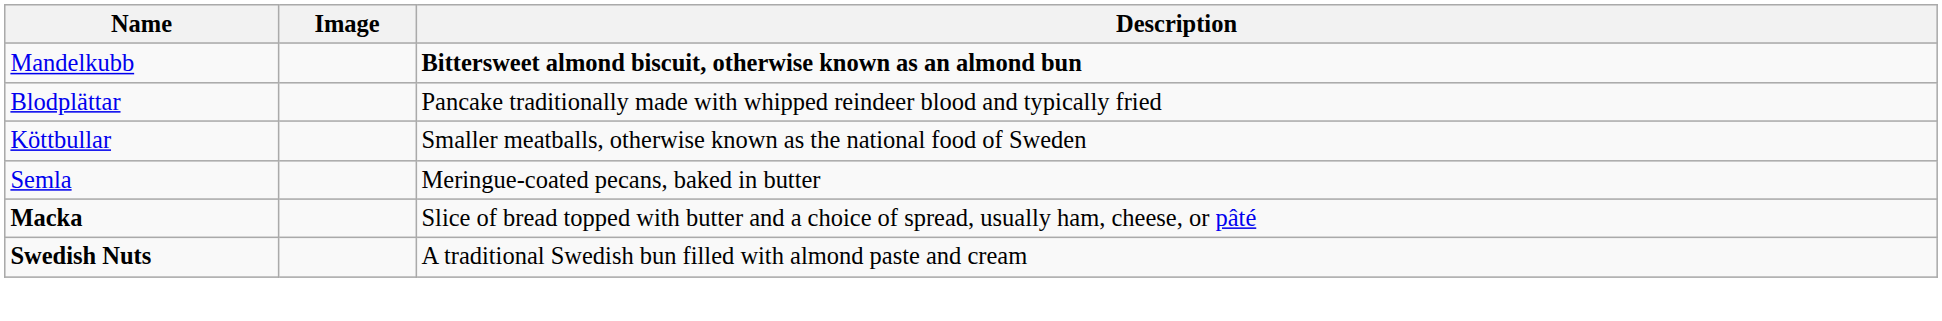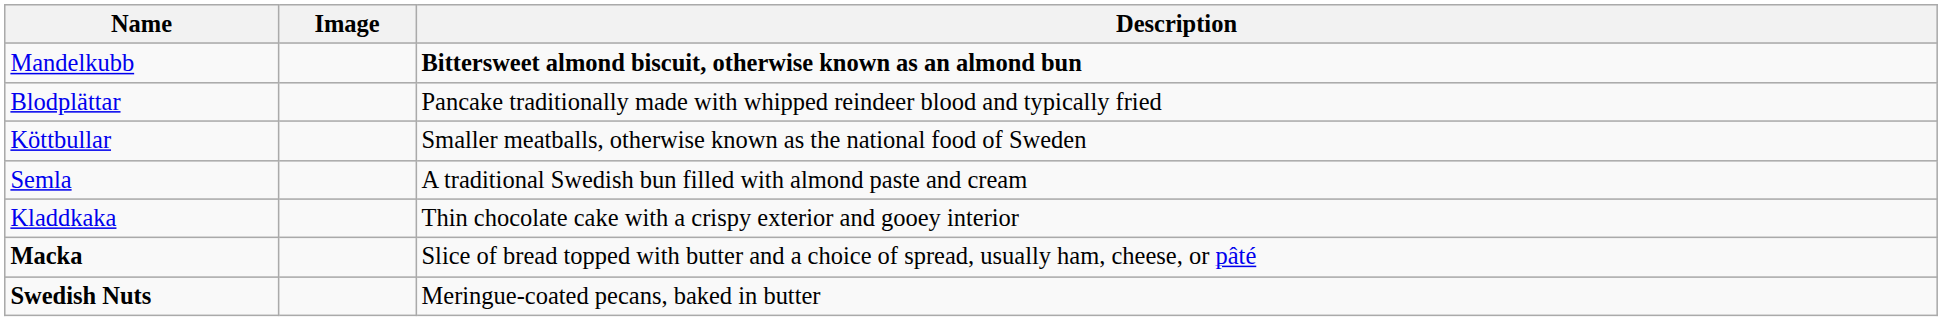Semla | Description: Meringue-coated pecans, baked in butter -> A traditional Swedish bun filled with almond paste and cream
+ row: Kladdkaka | Thin chocolate cake with a crispy exterior and gooey interior
Swedish Nuts | Description: A traditional Swedish bun filled with almond paste and cream -> Meringue-coated pecans, baked in butter
